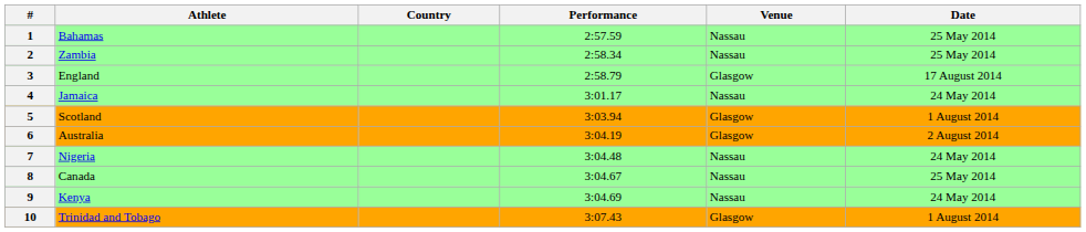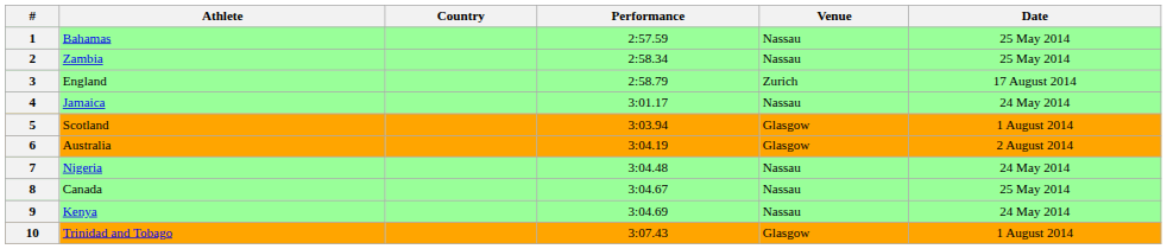3 | Venue: Glasgow -> Zurich
